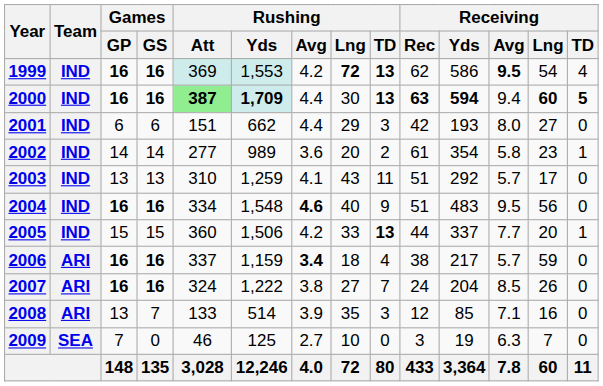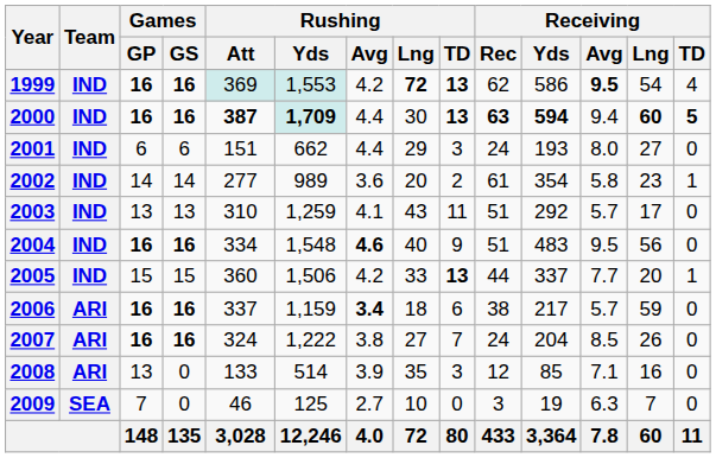2000 | Rushing / Att: lightgreen background -> no background
2001 | Receiving / Rec: 42 -> 24
2006 | Rushing / TD: 4 -> 6
2008 | Games / GS: 7 -> 0
